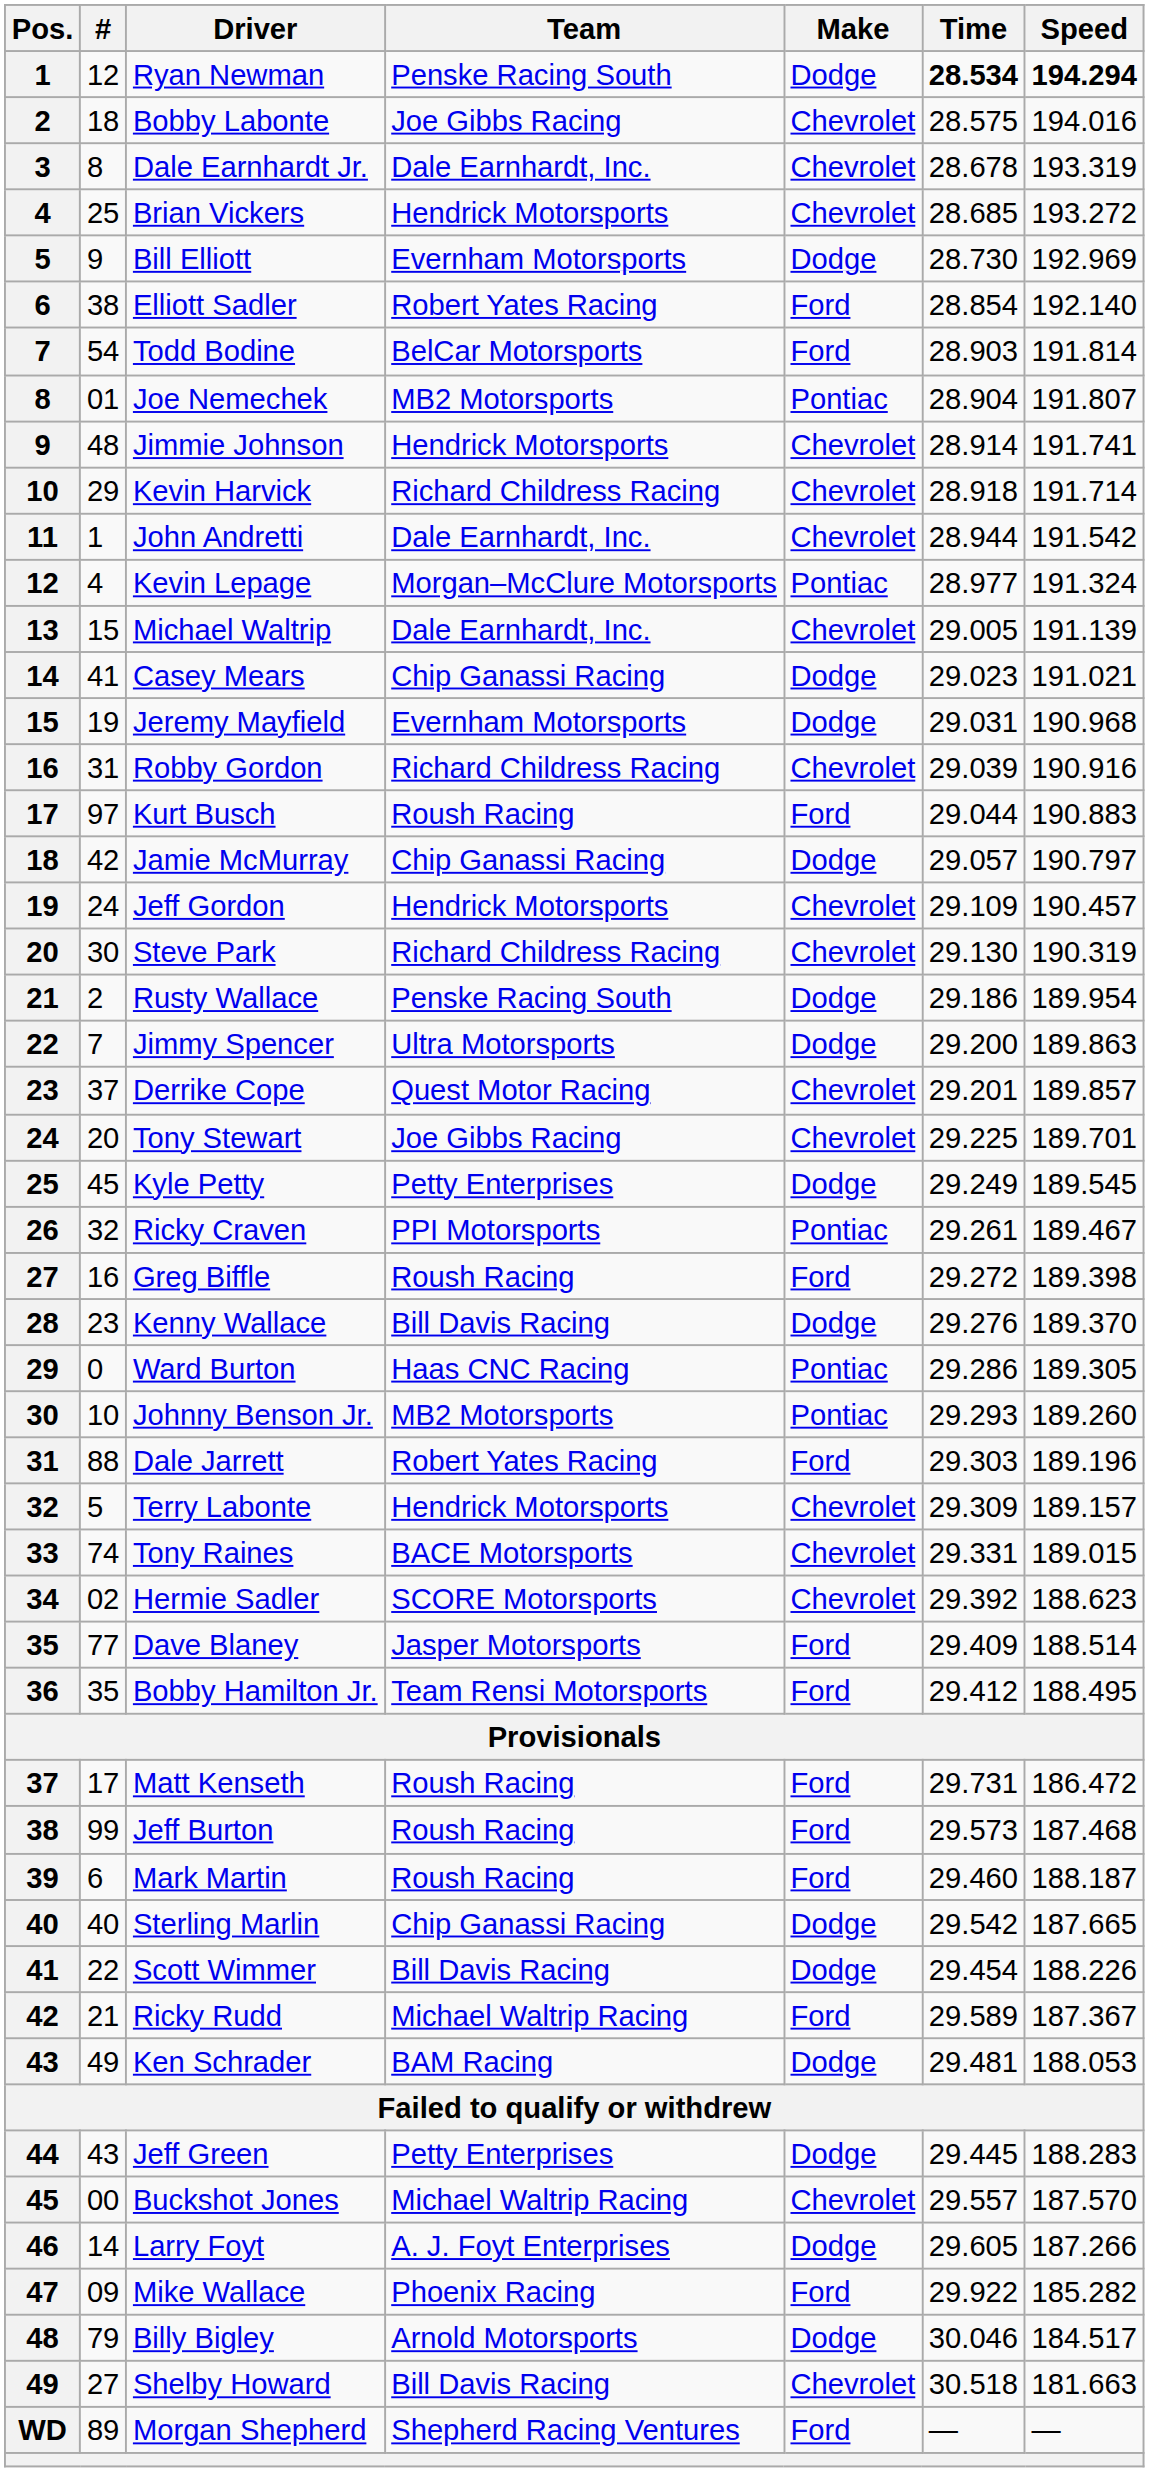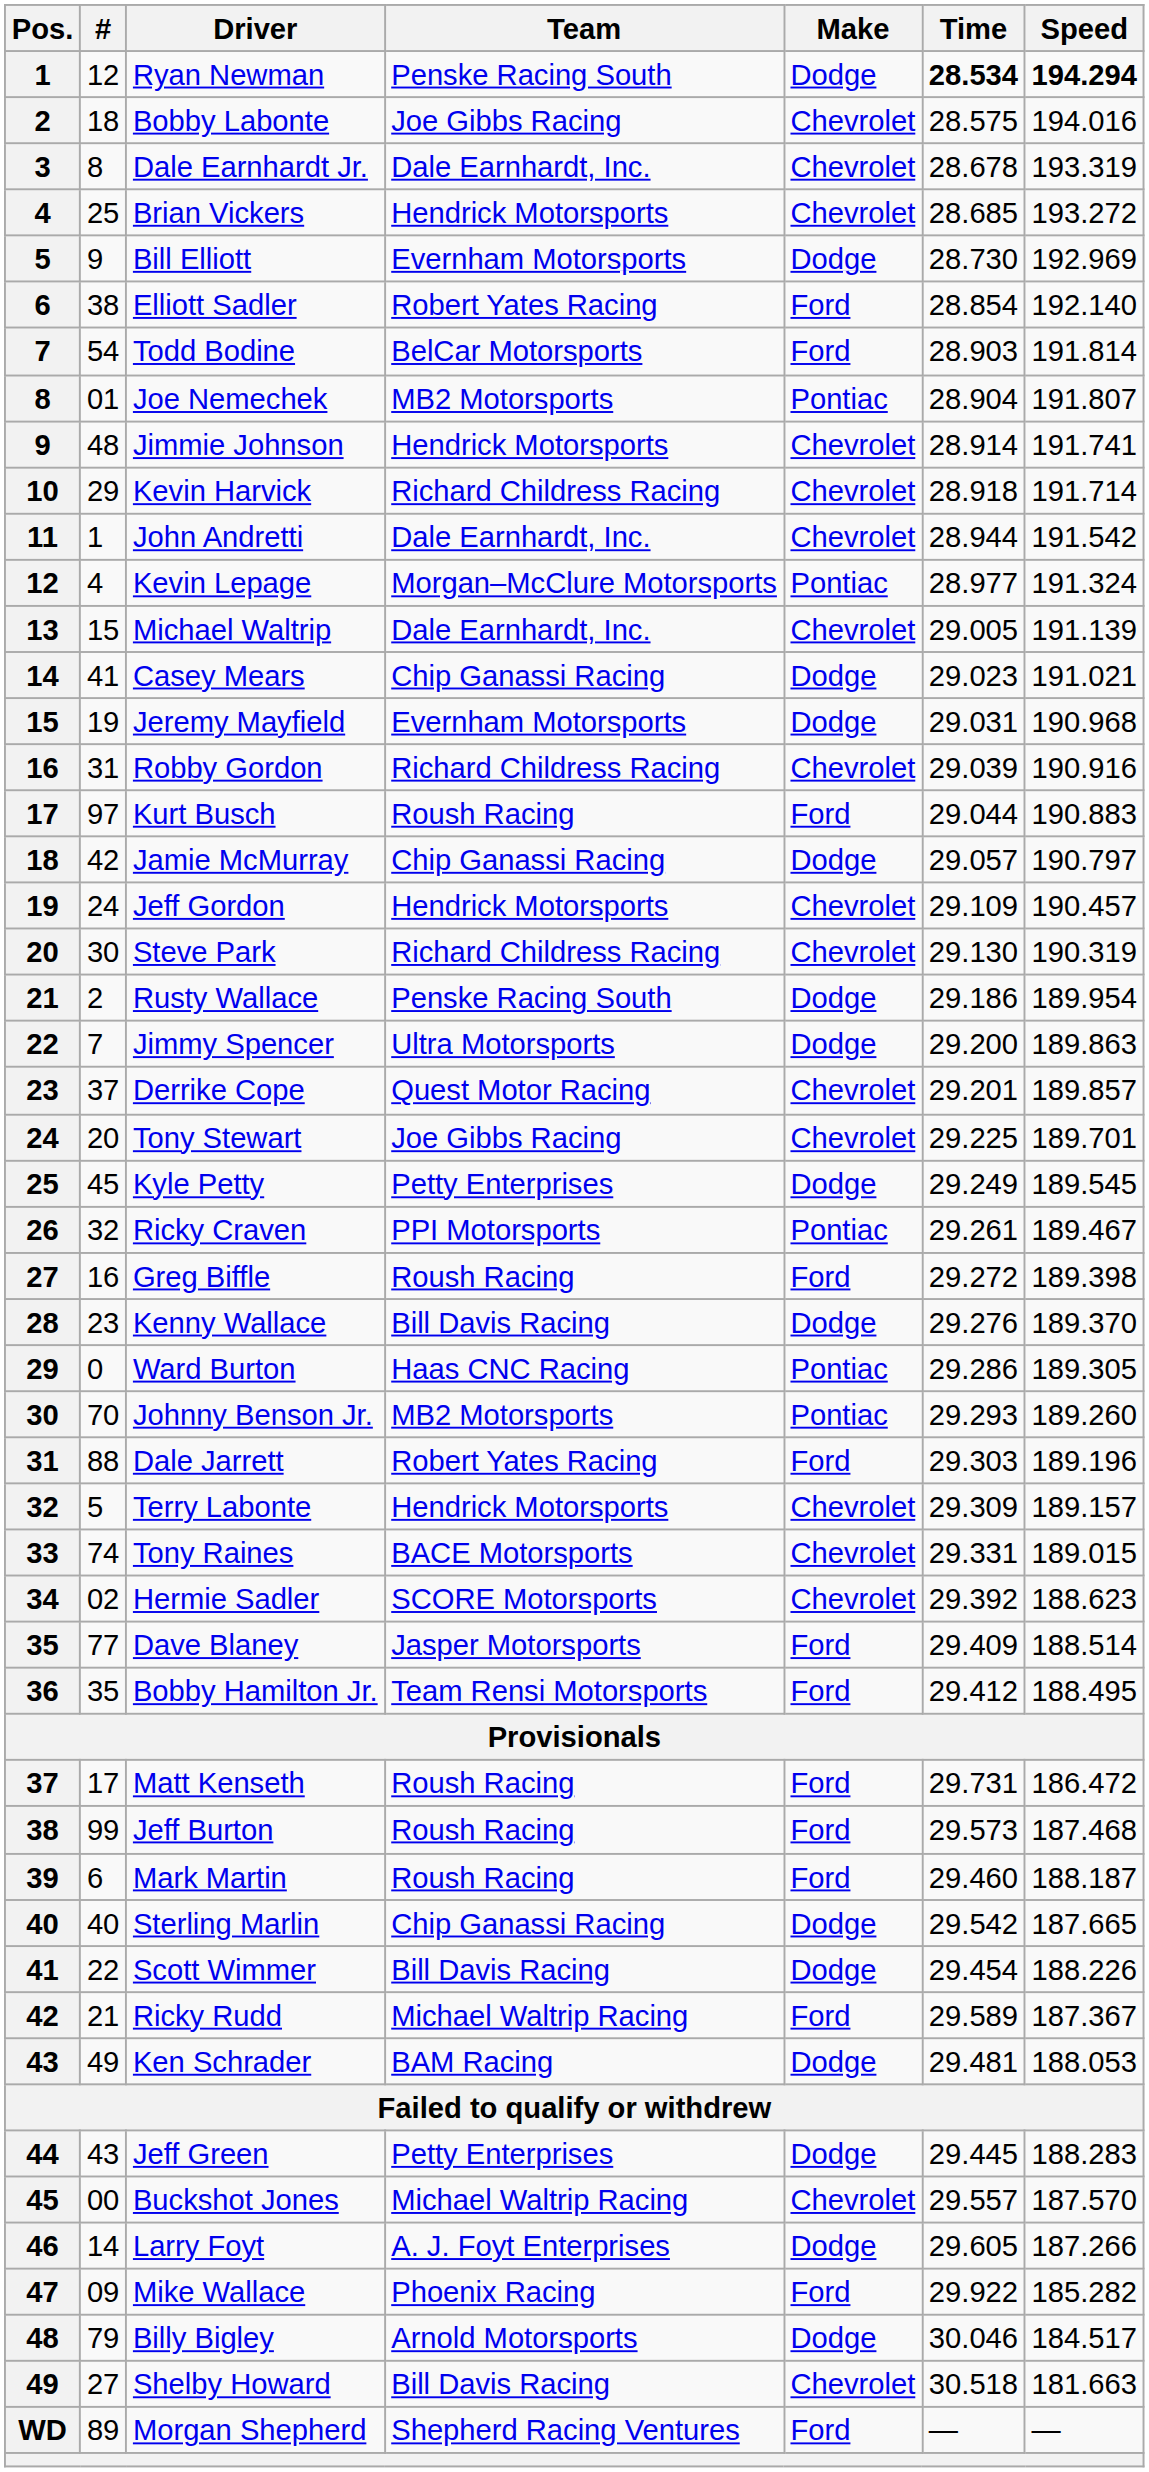Johnny Benson Jr. | #: 10 -> 70
